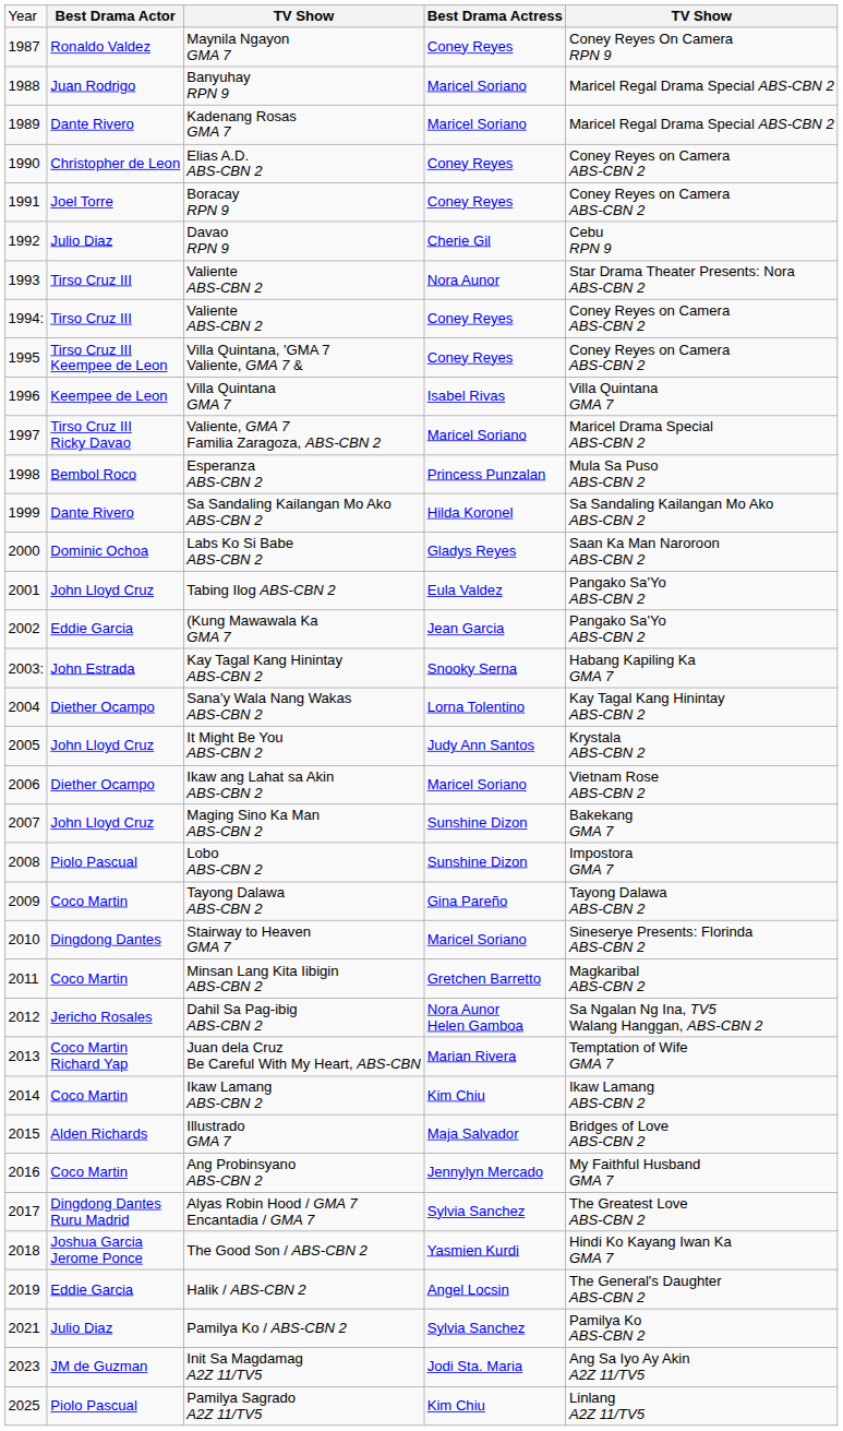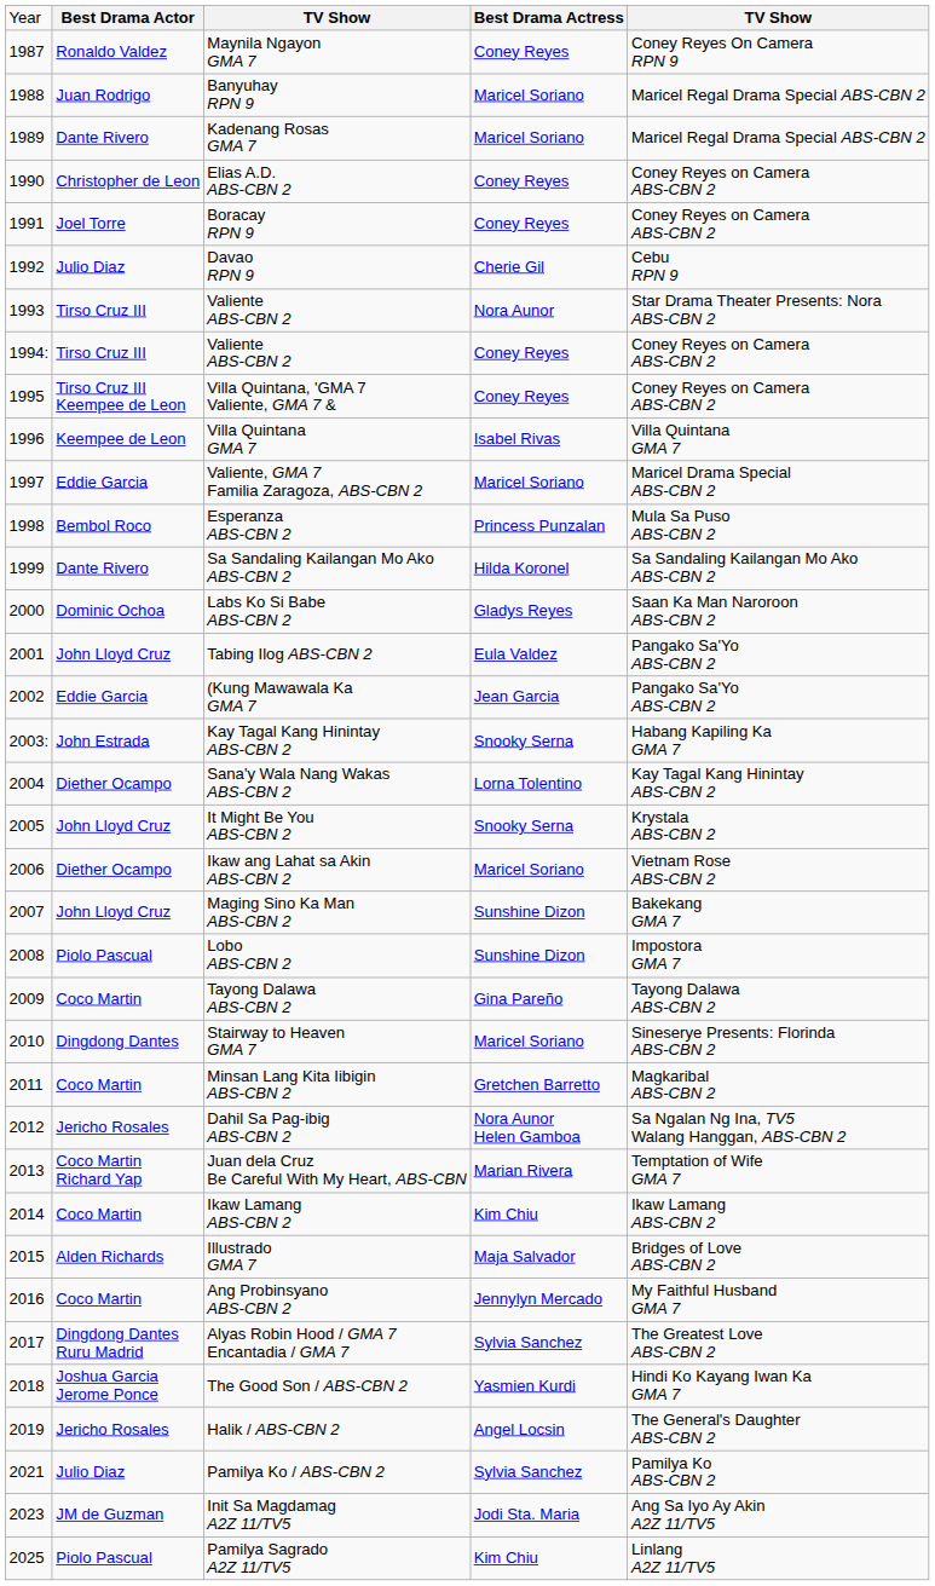Valiente, GMA 7 Familia Zaragoza, ABS-CBN 2 | column 2: Tirso Cruz III Ricky Davao -> Eddie Garcia
It Might Be You ABS-CBN 2 | column 4: Judy Ann Santos -> Snooky Serna
Halik / ABS-CBN 2 | column 2: Eddie Garcia -> Jericho Rosales
